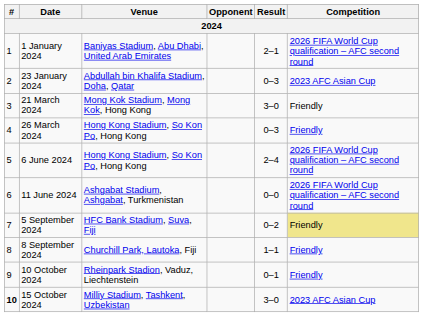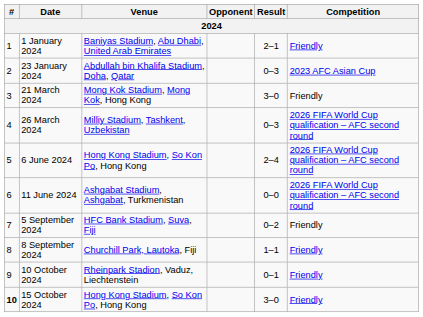1 January 2024 | Competition: 2026 FIFA World Cup qualification – AFC second round -> Friendly
26 March 2024 | Venue: Hong Kong Stadium, So Kon Po, Hong Kong -> Milliy Stadium, Tashkent, Uzbekistan
26 March 2024 | Competition: Friendly -> 2026 FIFA World Cup qualification – AFC second round
5 September 2024 | Competition: khaki background -> no background
15 October 2024 | Venue: Milliy Stadium, Tashkent, Uzbekistan -> Hong Kong Stadium, So Kon Po, Hong Kong
15 October 2024 | Competition: 2023 AFC Asian Cup -> Friendly
